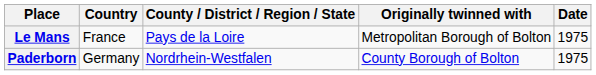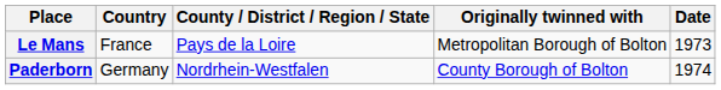Le Mans | Date: 1975 -> 1973
Paderborn | Date: 1975 -> 1974
